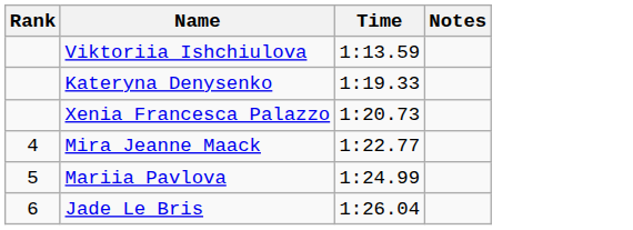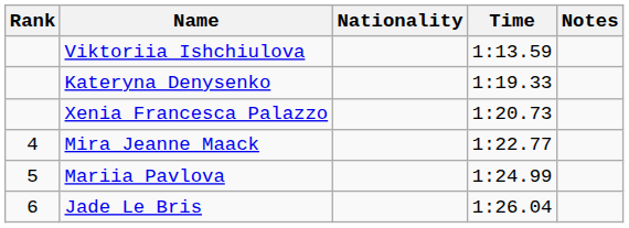+ column: Nationality
